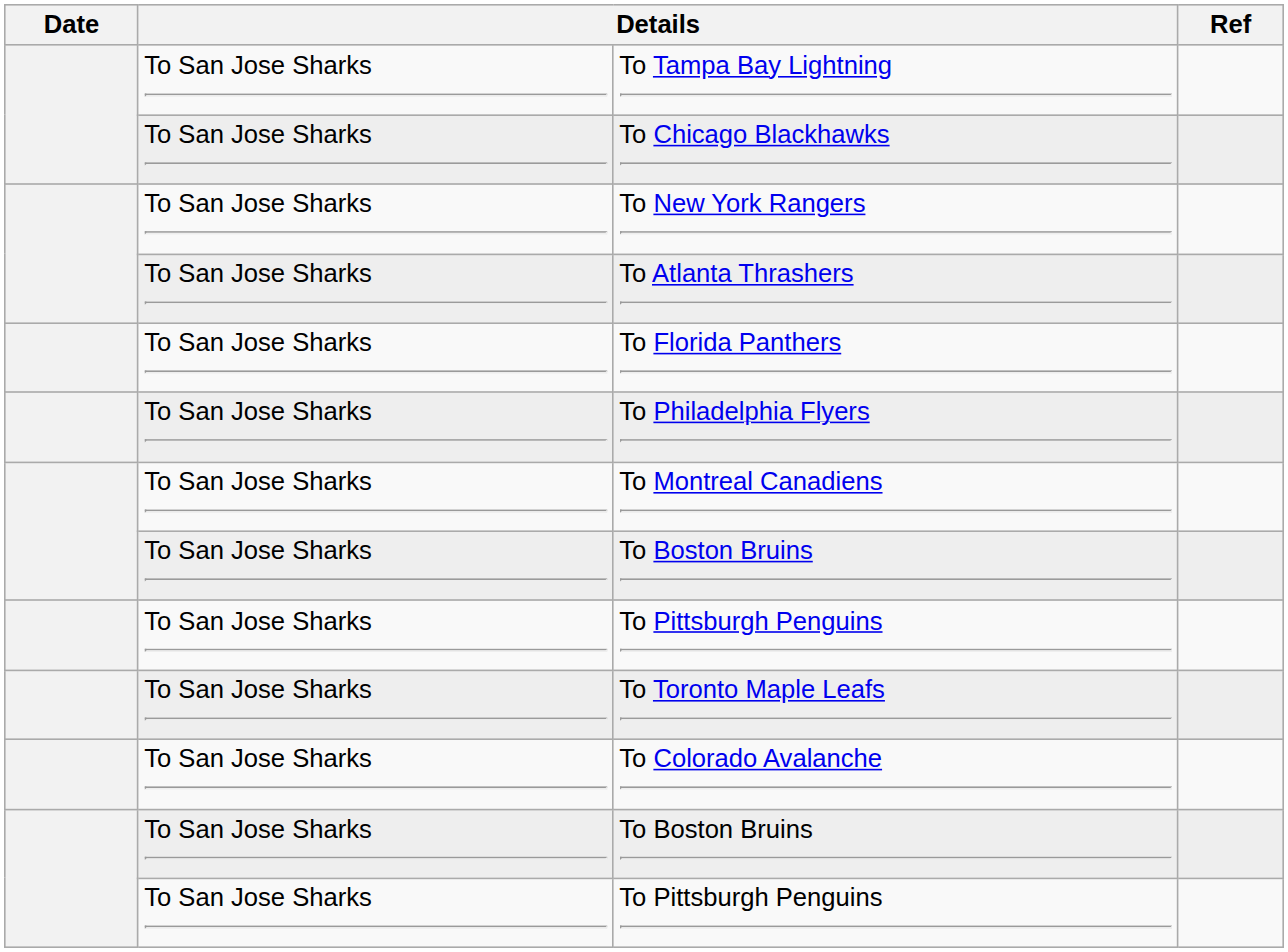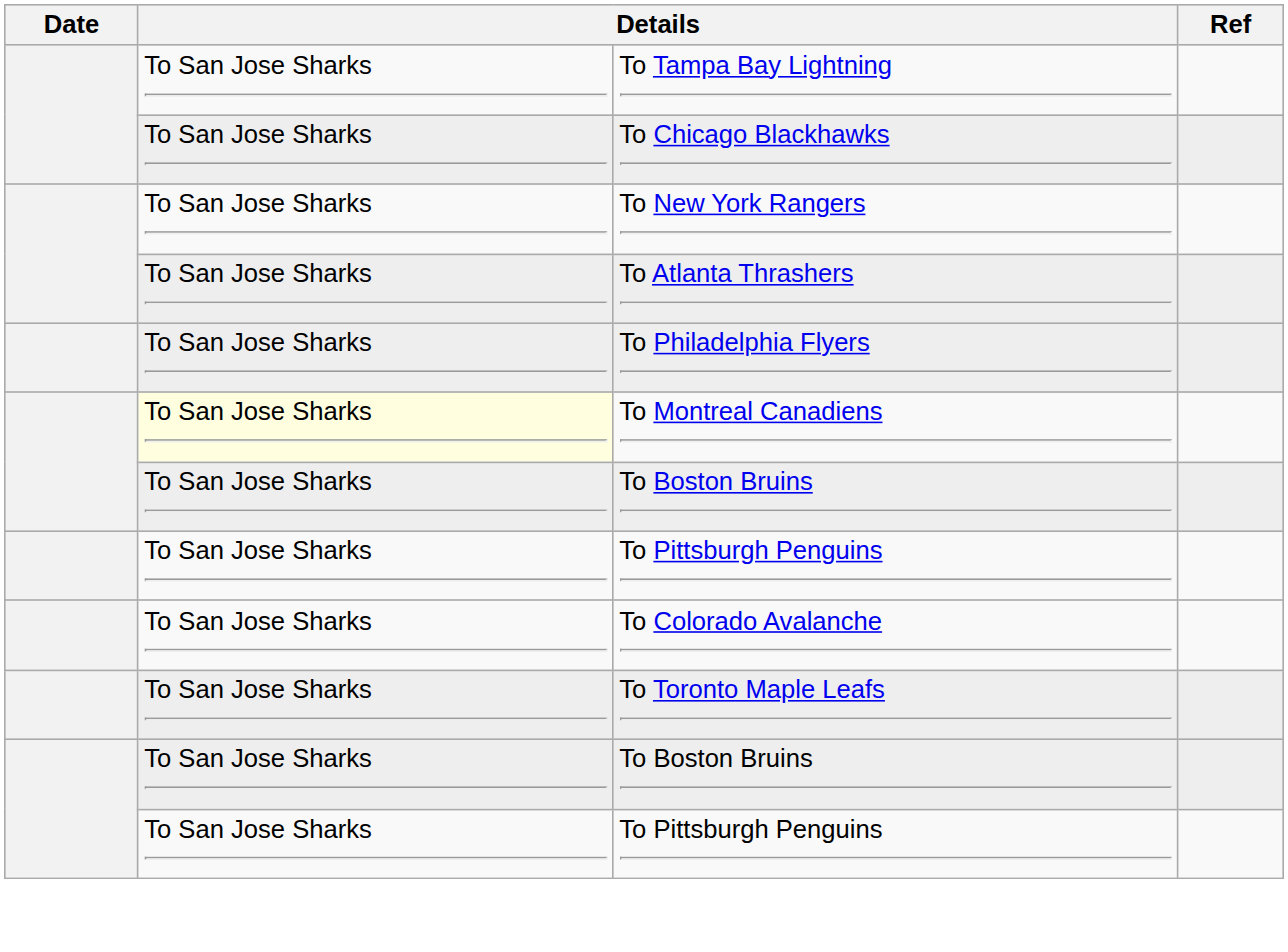- row: To San Jose Sharks | To Florida Panthers
To Montreal Canadiens | column 2: no background -> lightyellow background
rows swapped: To Toronto Maple Leafs <-> To Colorado Avalanche
